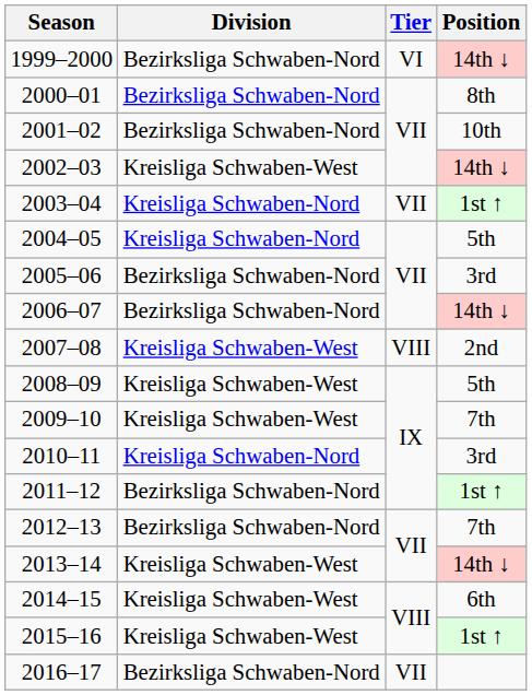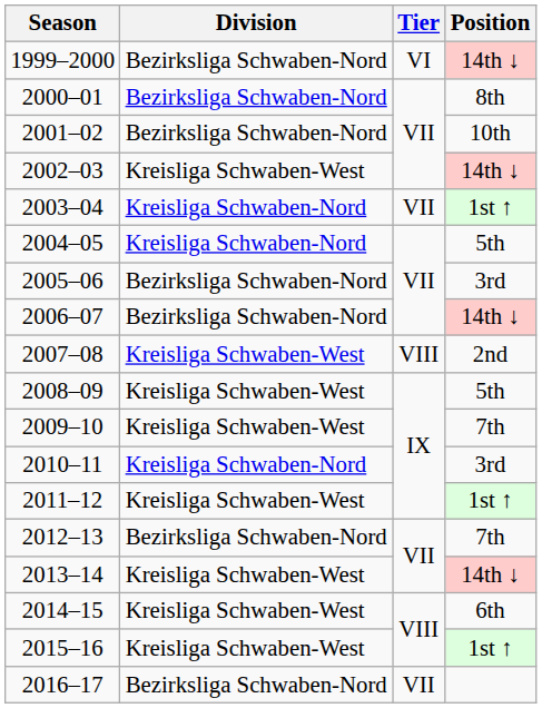2011–12 | Division: Bezirksliga Schwaben-Nord -> Kreisliga Schwaben-West
